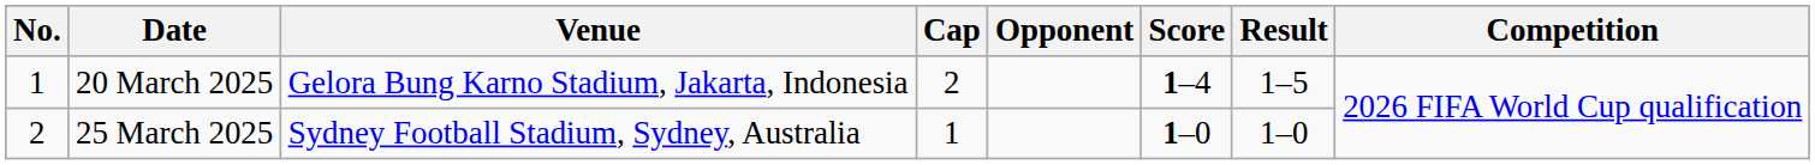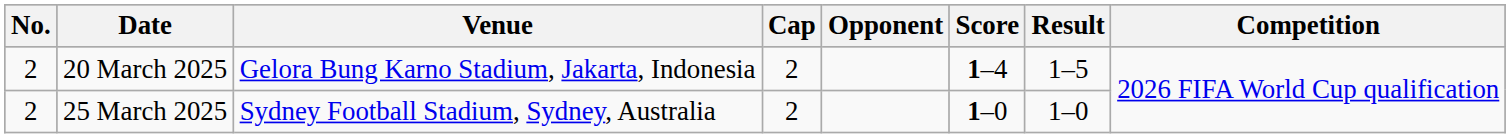20 March 2025 | No.: 1 -> 2
25 March 2025 | Cap: 1 -> 2
